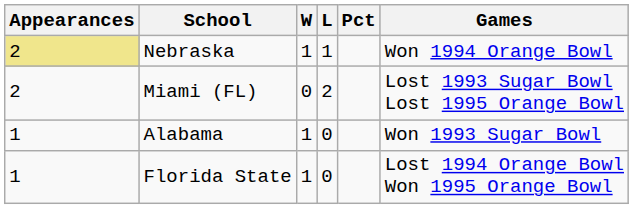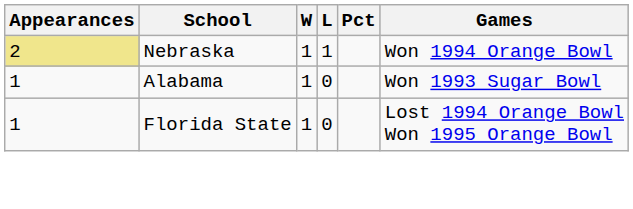- row: 2 | Miami (FL) | 0 | 2 | Lost 1993 Sugar Bowl Lost 1995 Orange Bowl
